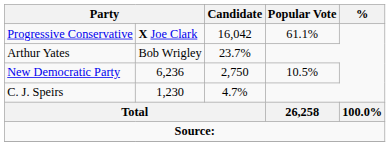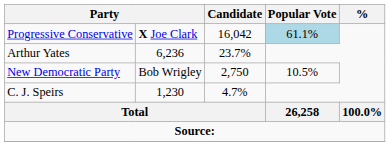Progressive Conservative | Popular Vote: no background -> lightblue background
Arthur Yates | column 2: Bob Wrigley -> 6,236
New Democratic Party | column 2: 6,236 -> Bob Wrigley
